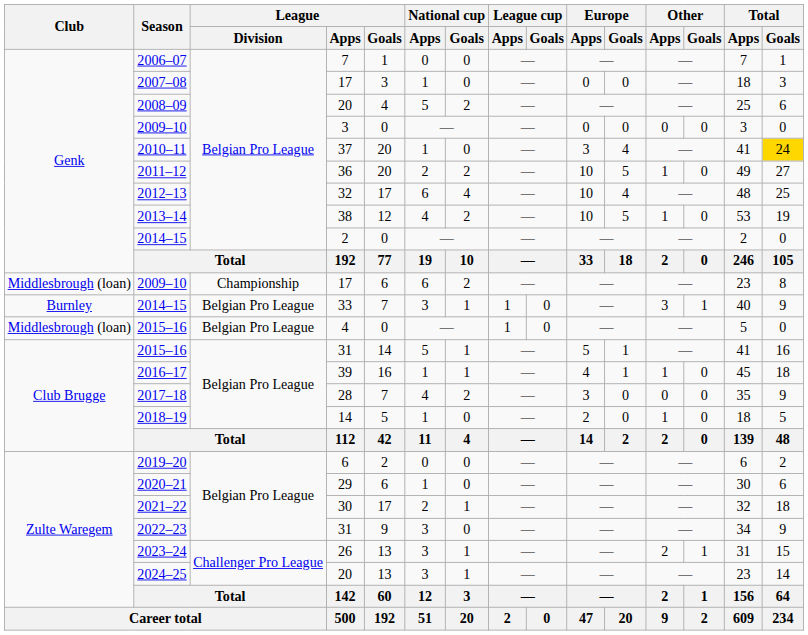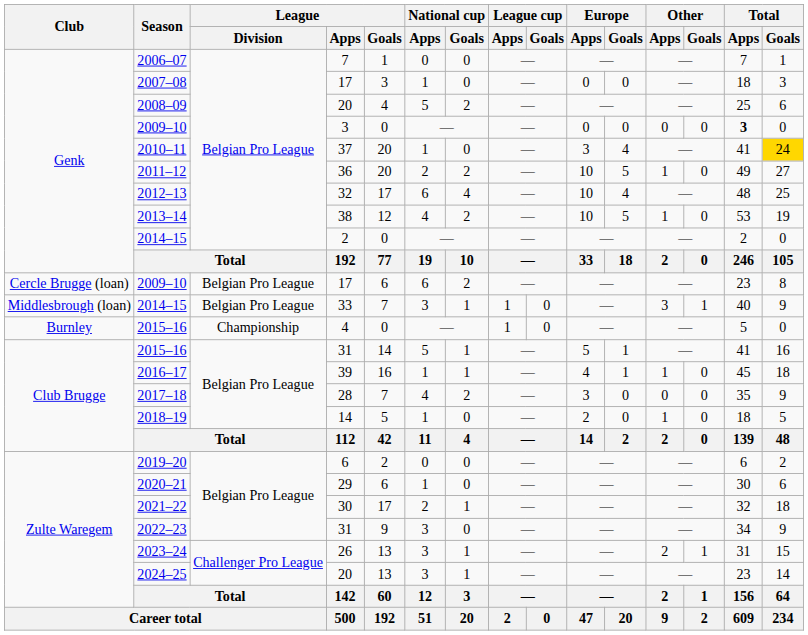2009–10 / 3 | Total / Apps: normal -> bold
2009–10 / 17 | Club: Middlesbrough (loan) -> Cercle Brugge (loan)
2009–10 / 17 | League / Division: Championship -> Belgian Pro League
2014–15 / 33 | Club: Burnley -> Middlesbrough (loan)
2015–16 / 4 | Club: Middlesbrough (loan) -> Burnley
2015–16 / 4 | League / Division: Belgian Pro League -> Championship
